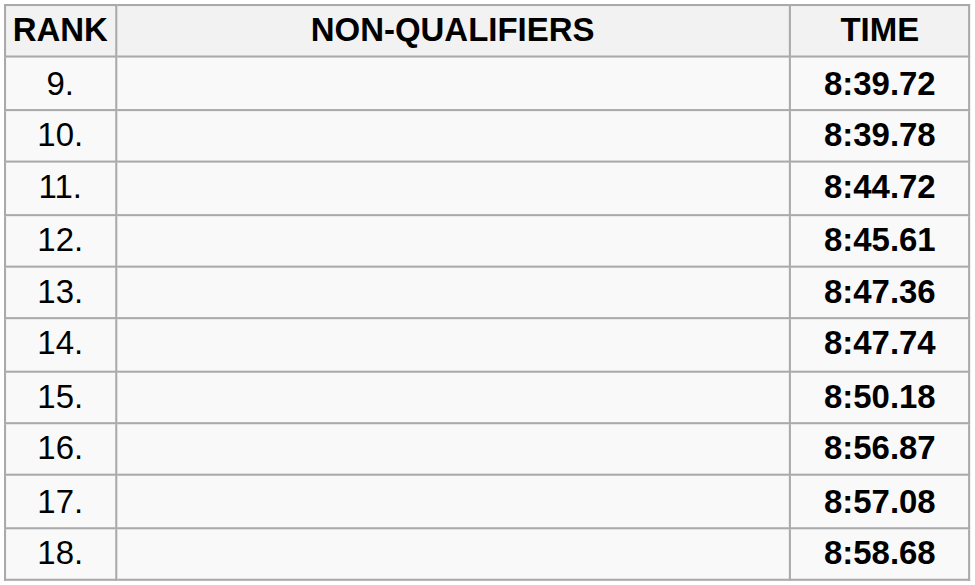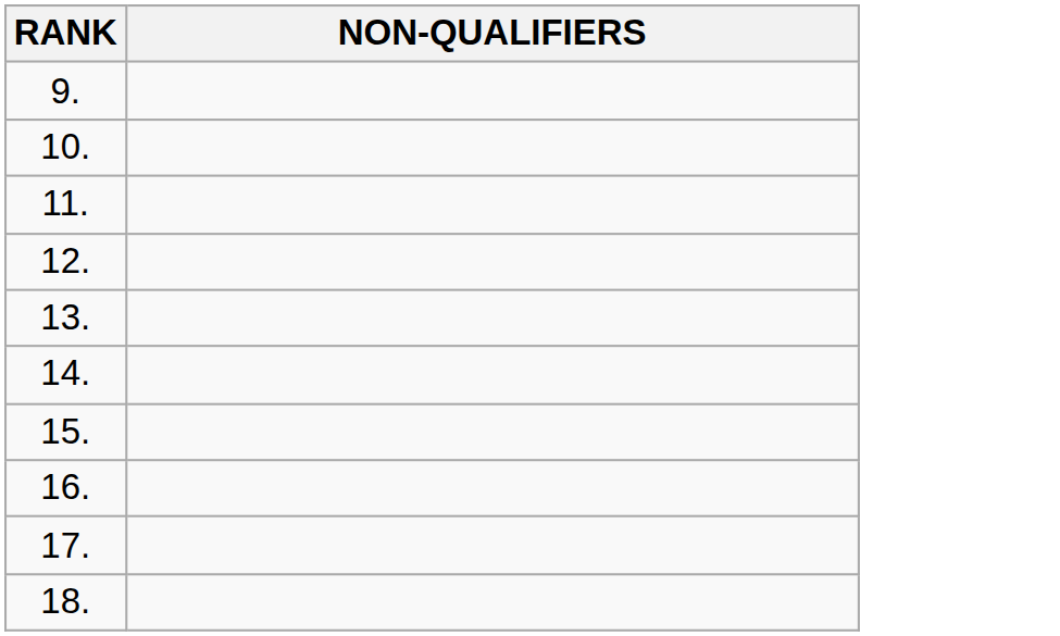- column: TIME | 8:39.72 | 8:39.78 | 8:44.72 | 8:45.61 | 8:47.36 | 8:47.74 | 8:50.18 | 8:56.87 | 8:57.08 | 8:58.68
